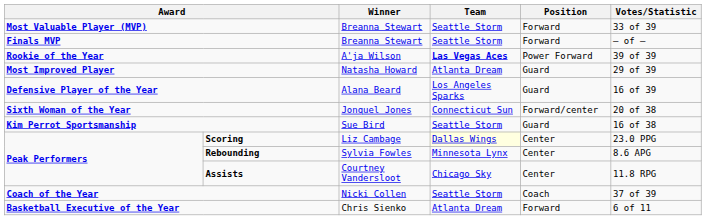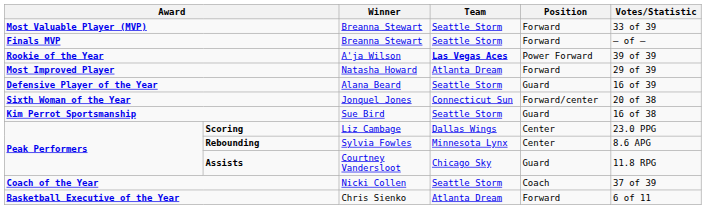Most Improved Player | Position: Guard -> Forward
Defensive Player of the Year | Team: Los Angeles Sparks -> Seattle Storm
Scoring | Team: lightyellow background -> no background
Assists | Position: Center -> Guard
